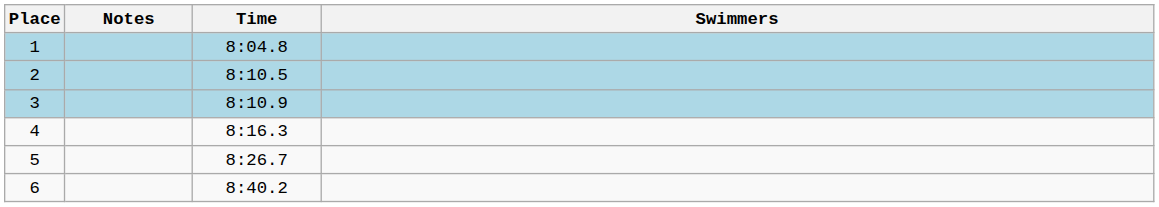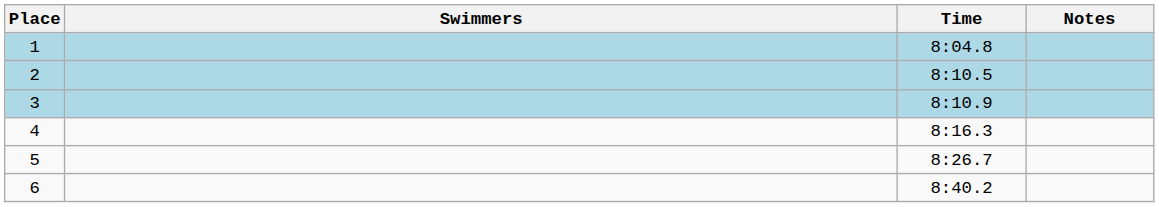columns swapped: Swimmers <-> Notes
